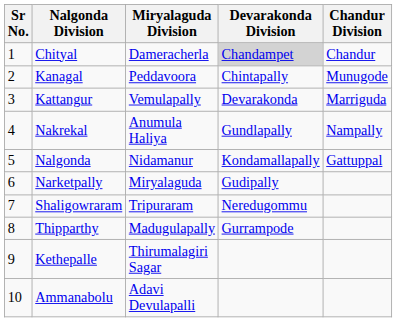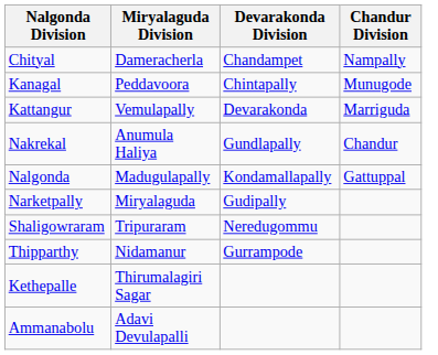- column: Sr No. | 1 | 2 | 3 | 4 | 5 | 6 | 7 | 8 | 9 | 10
Chityal | Devarakonda Division: lightgrey background -> no background
Chityal | Chandur Division: Chandur -> Nampally
Nakrekal | Chandur Division: Nampally -> Chandur
Nalgonda | Miryalaguda Division: Nidamanur -> Madugulapally
Thipparthy | Miryalaguda Division: Madugulapally -> Nidamanur
